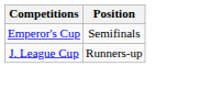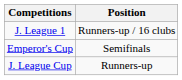+ row: J. League 1 | Runners-up / 16 clubs
